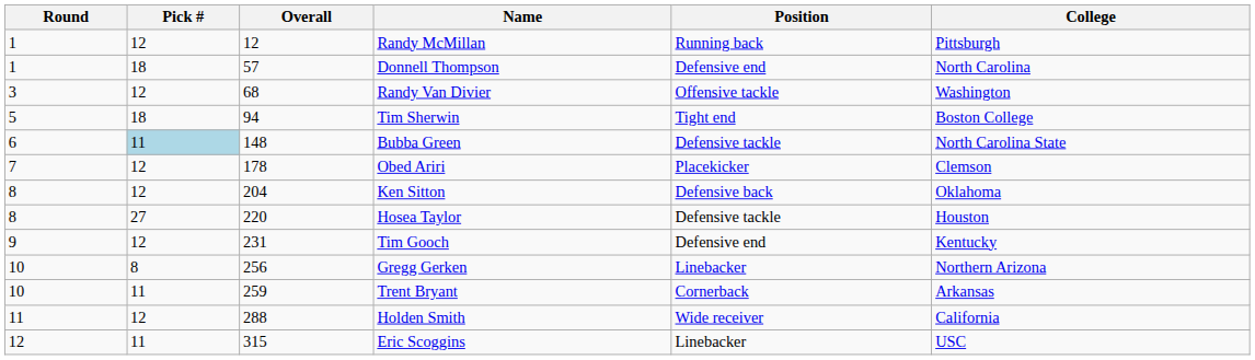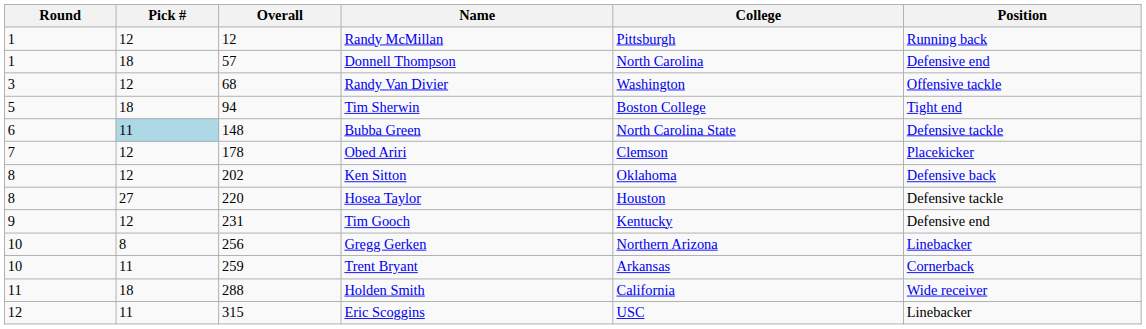columns swapped: Position <-> College
Ken Sitton | Overall: 204 -> 202
Holden Smith | Pick #: 12 -> 18
